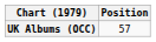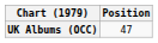UK Albums (OCC) | Position: 57 -> 47
